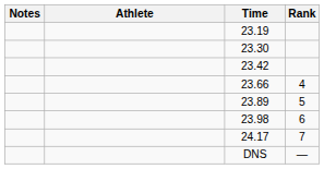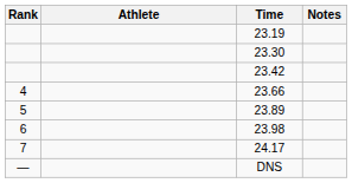columns swapped: Rank <-> Notes
